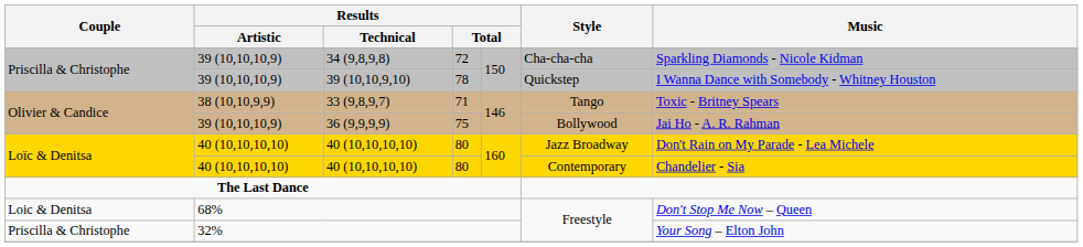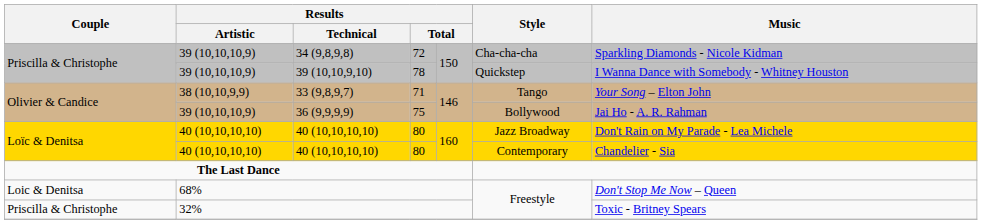33 (9,8,9,7) | Music: Toxic - Britney Spears -> Your Song – Elton John
32% | Music: Your Song – Elton John -> Toxic - Britney Spears
